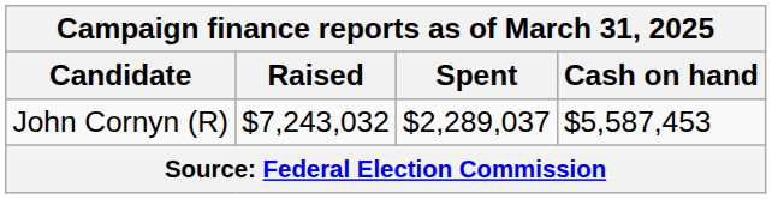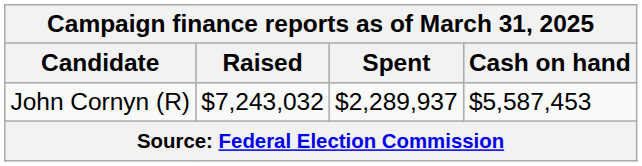John Cornyn (R) | Spent: $2,289,037 -> $2,289,937
